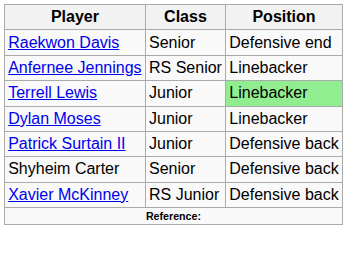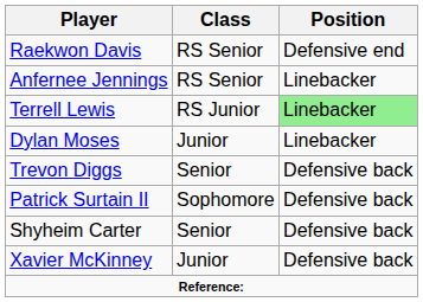Raekwon Davis | Class: Senior -> RS Senior
Terrell Lewis | Class: Junior -> RS Junior
+ row: Trevon Diggs | Senior | Defensive back
Patrick Surtain II | Class: Junior -> Sophomore
Xavier McKinney | Class: RS Junior -> Junior
